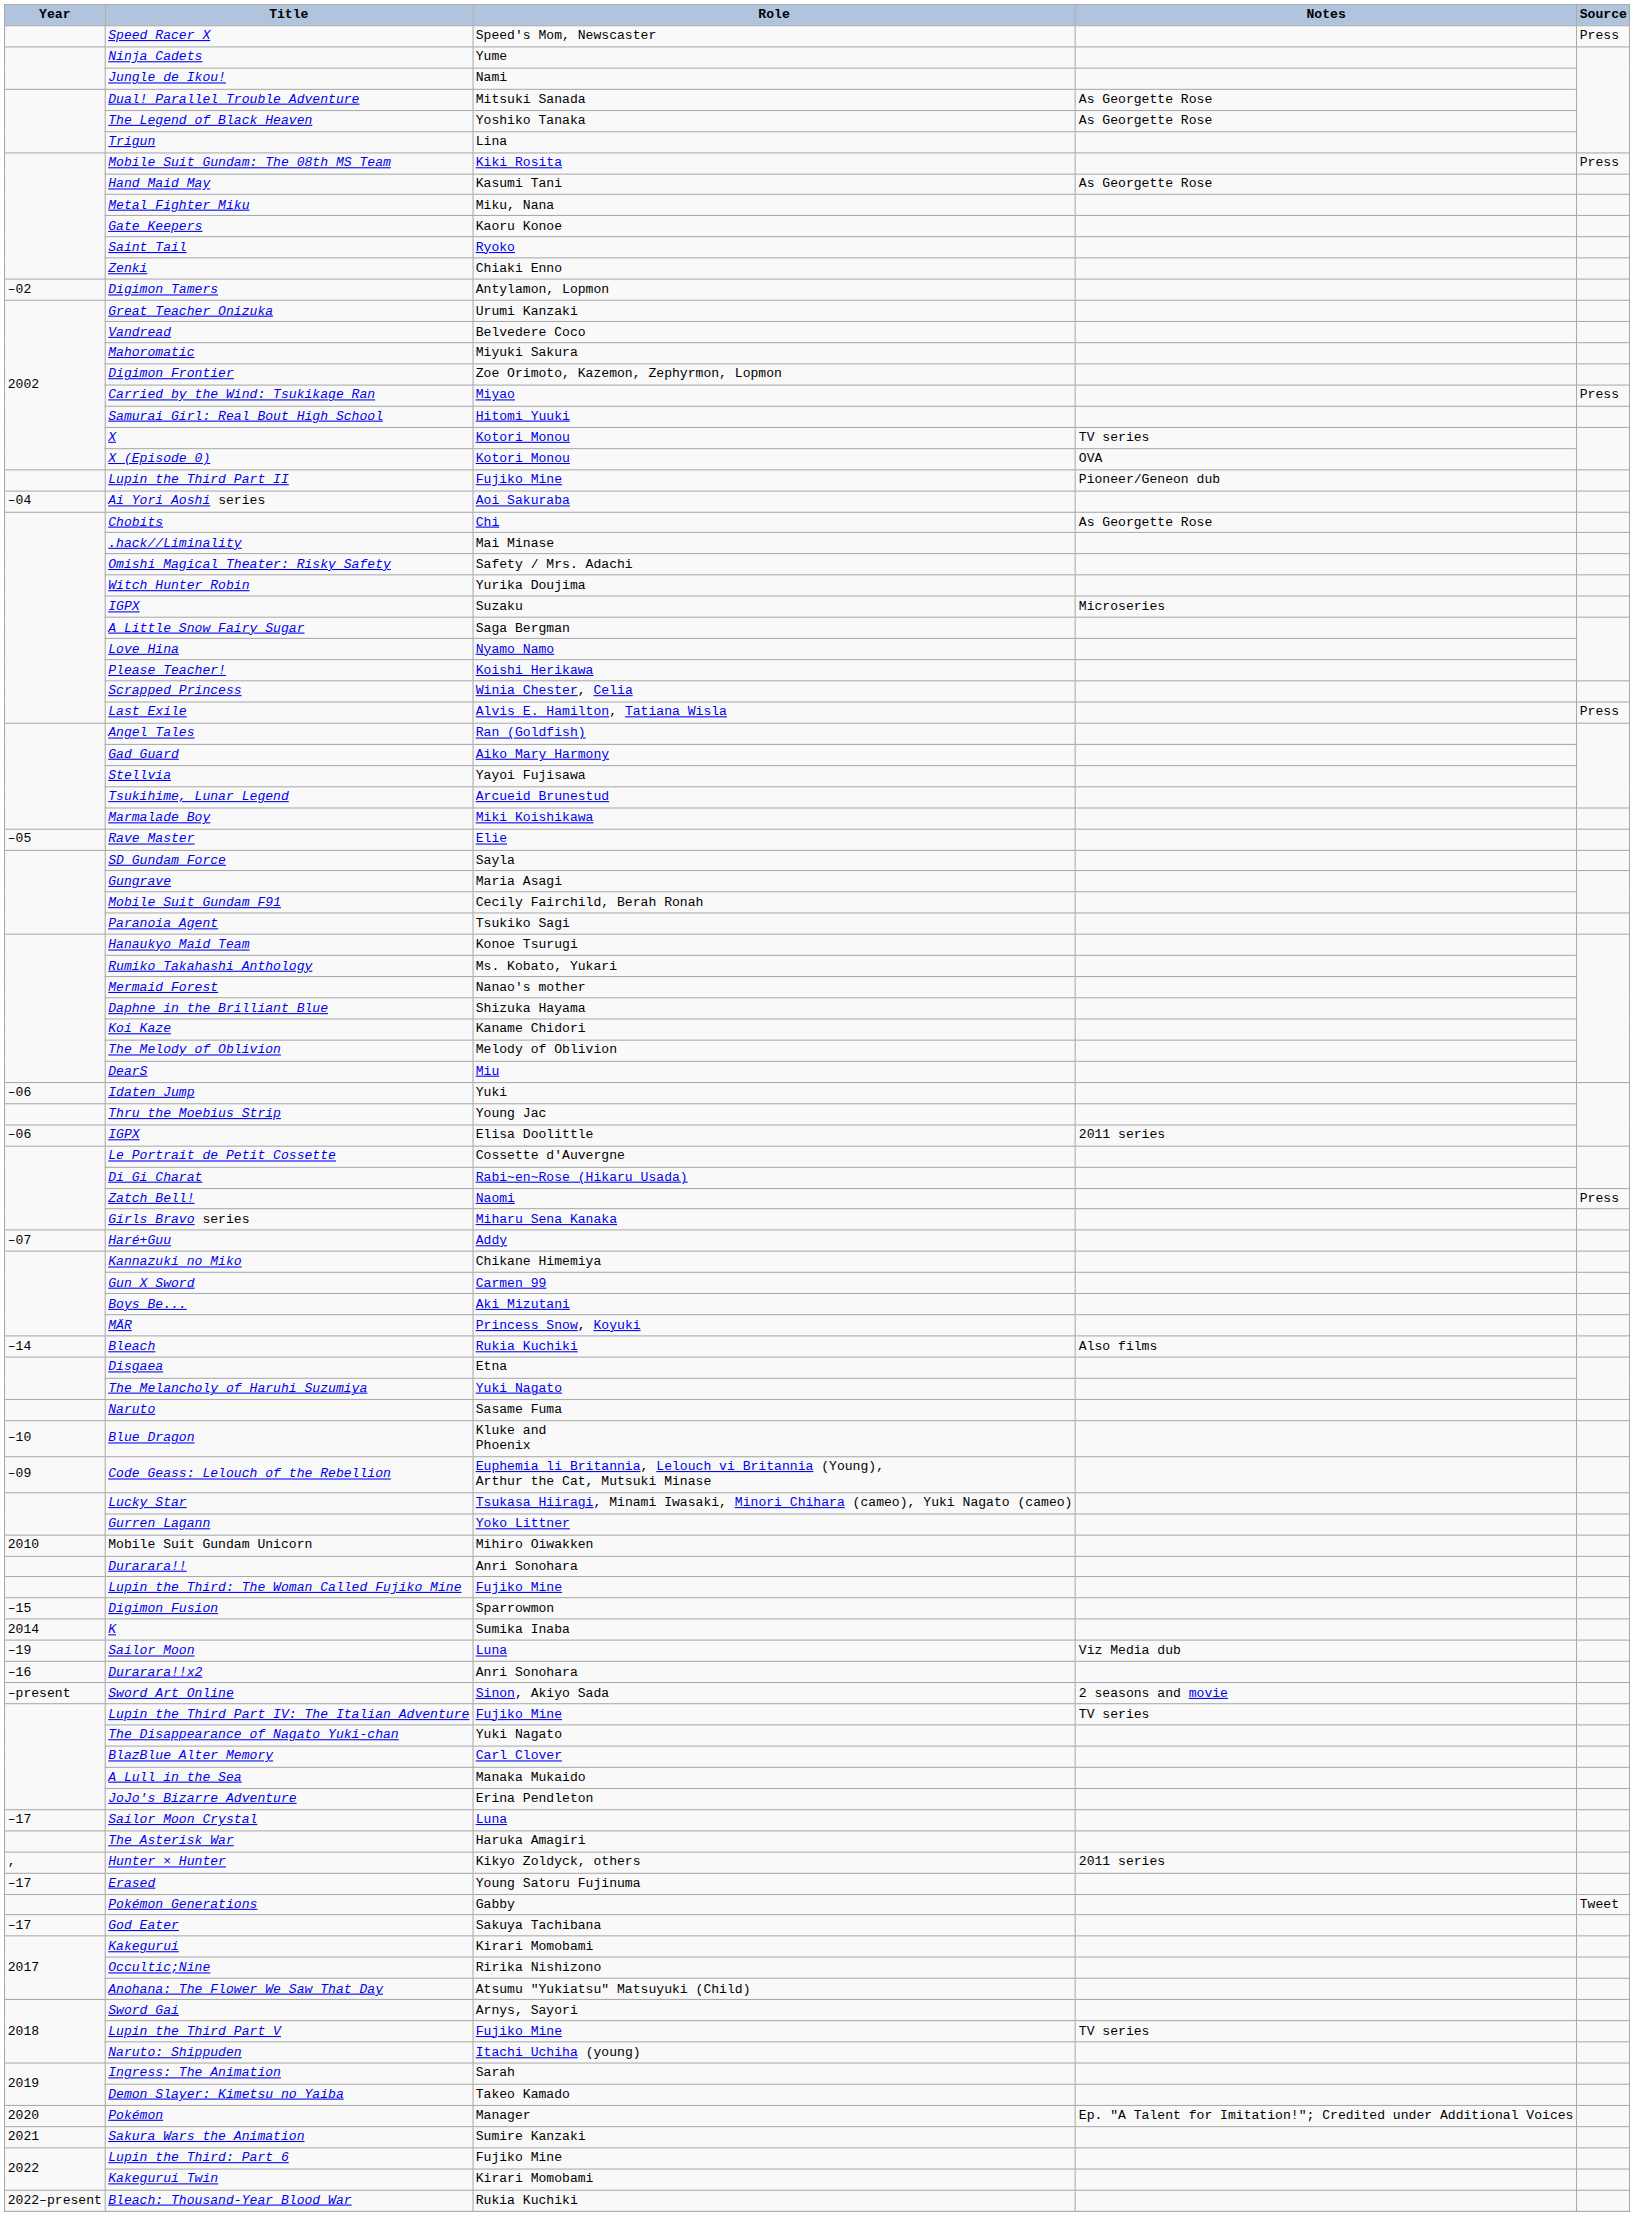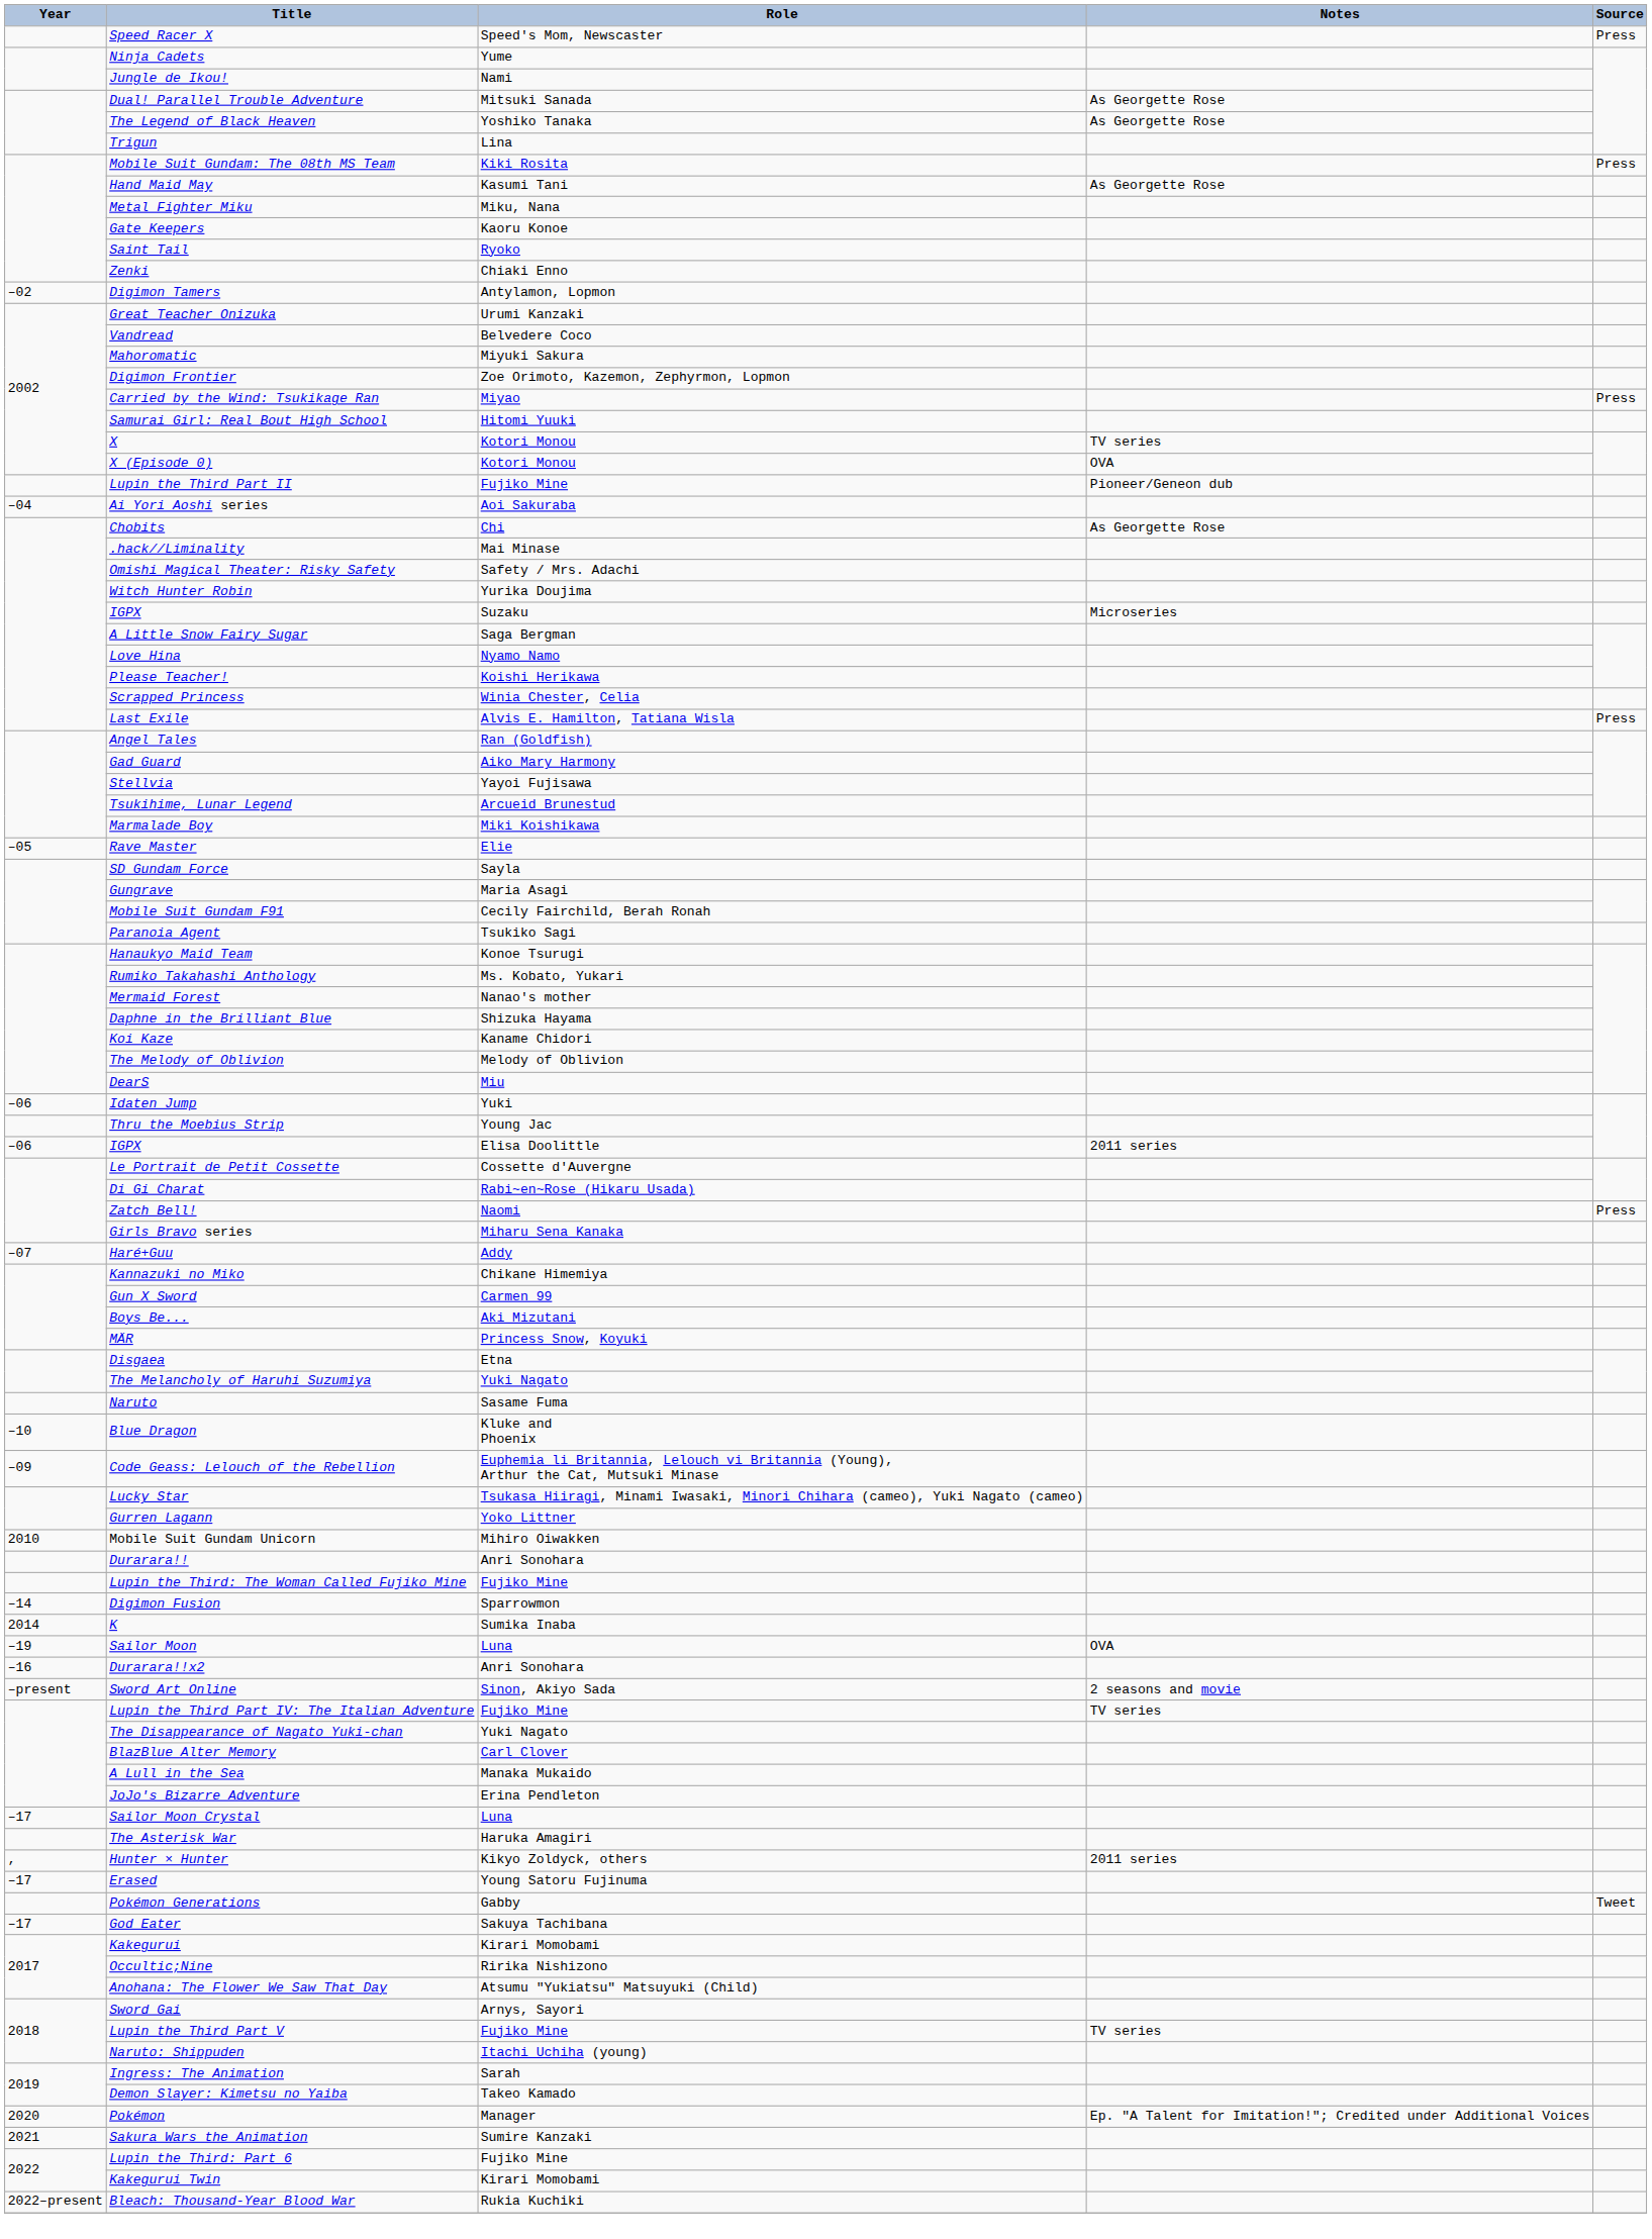- row: –14 | Bleach | Rukia Kuchiki | Also films
Digimon Fusion | Year: –15 -> –14
Sailor Moon | Notes: Viz Media dub -> OVA
